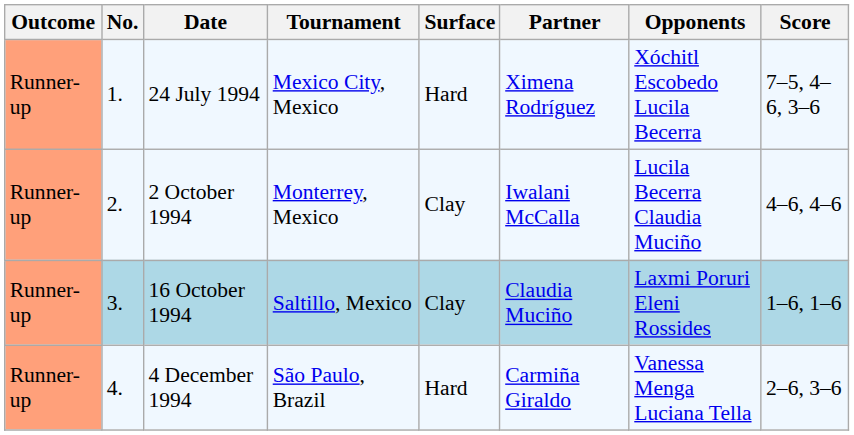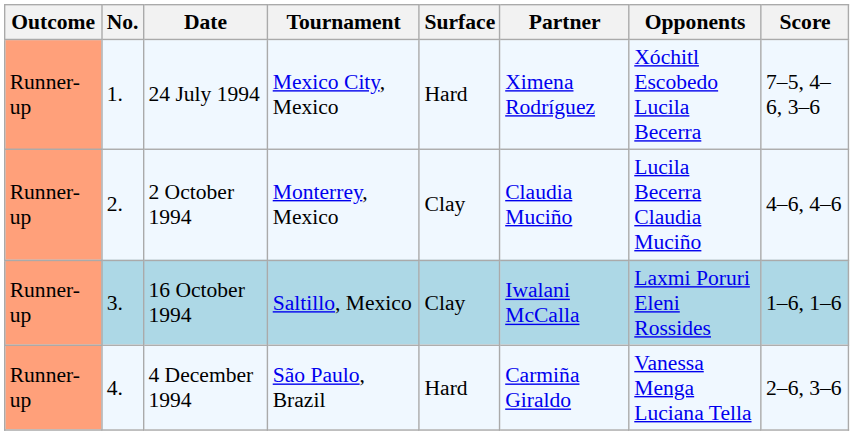2 October 1994 | Partner: Iwalani McCalla -> Claudia Muciño
16 October 1994 | Partner: Claudia Muciño -> Iwalani McCalla
